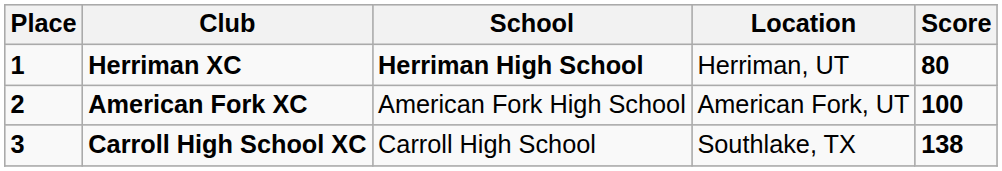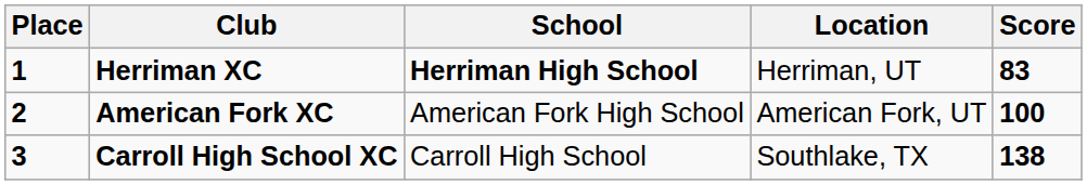Herriman XC | Score: 80 -> 83
